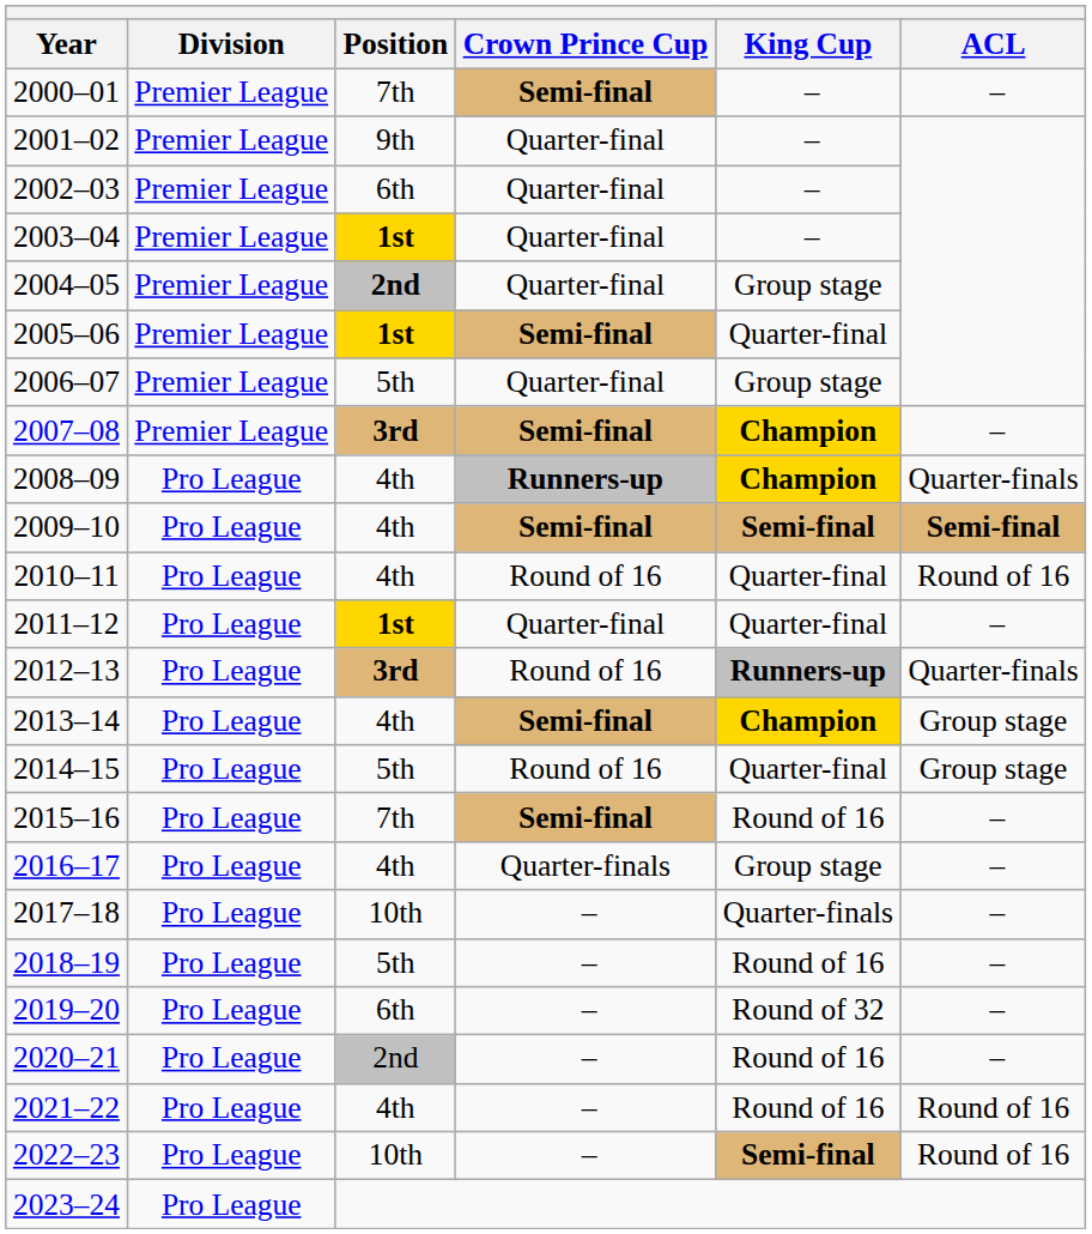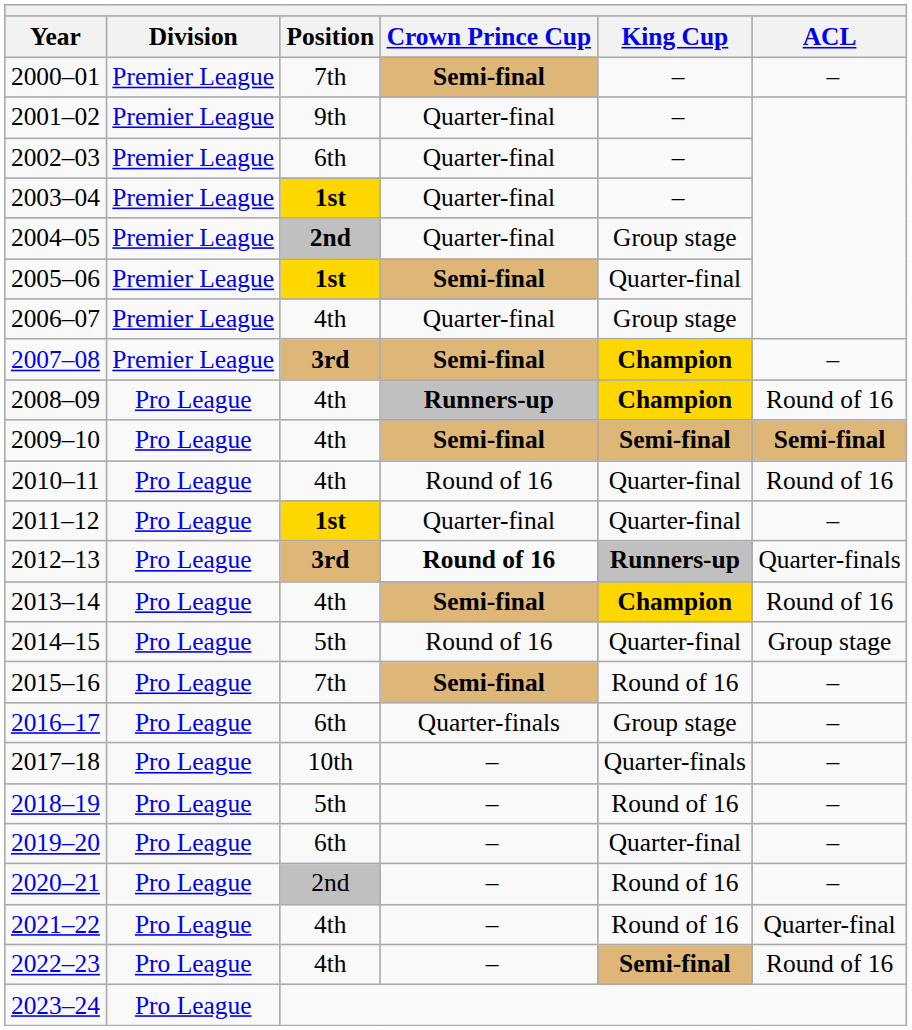2006–07 | Position: 5th -> 4th
2008–09 | ACL: Quarter-finals -> Round of 16
2012–13 | Crown Prince Cup: normal -> bold
2013–14 | ACL: Group stage -> Round of 16
2016–17 | Position: 4th -> 6th
2019–20 | King Cup: Round of 32 -> Quarter-final
2021–22 | ACL: Round of 16 -> Quarter-final
2022–23 | Position: 10th -> 4th
